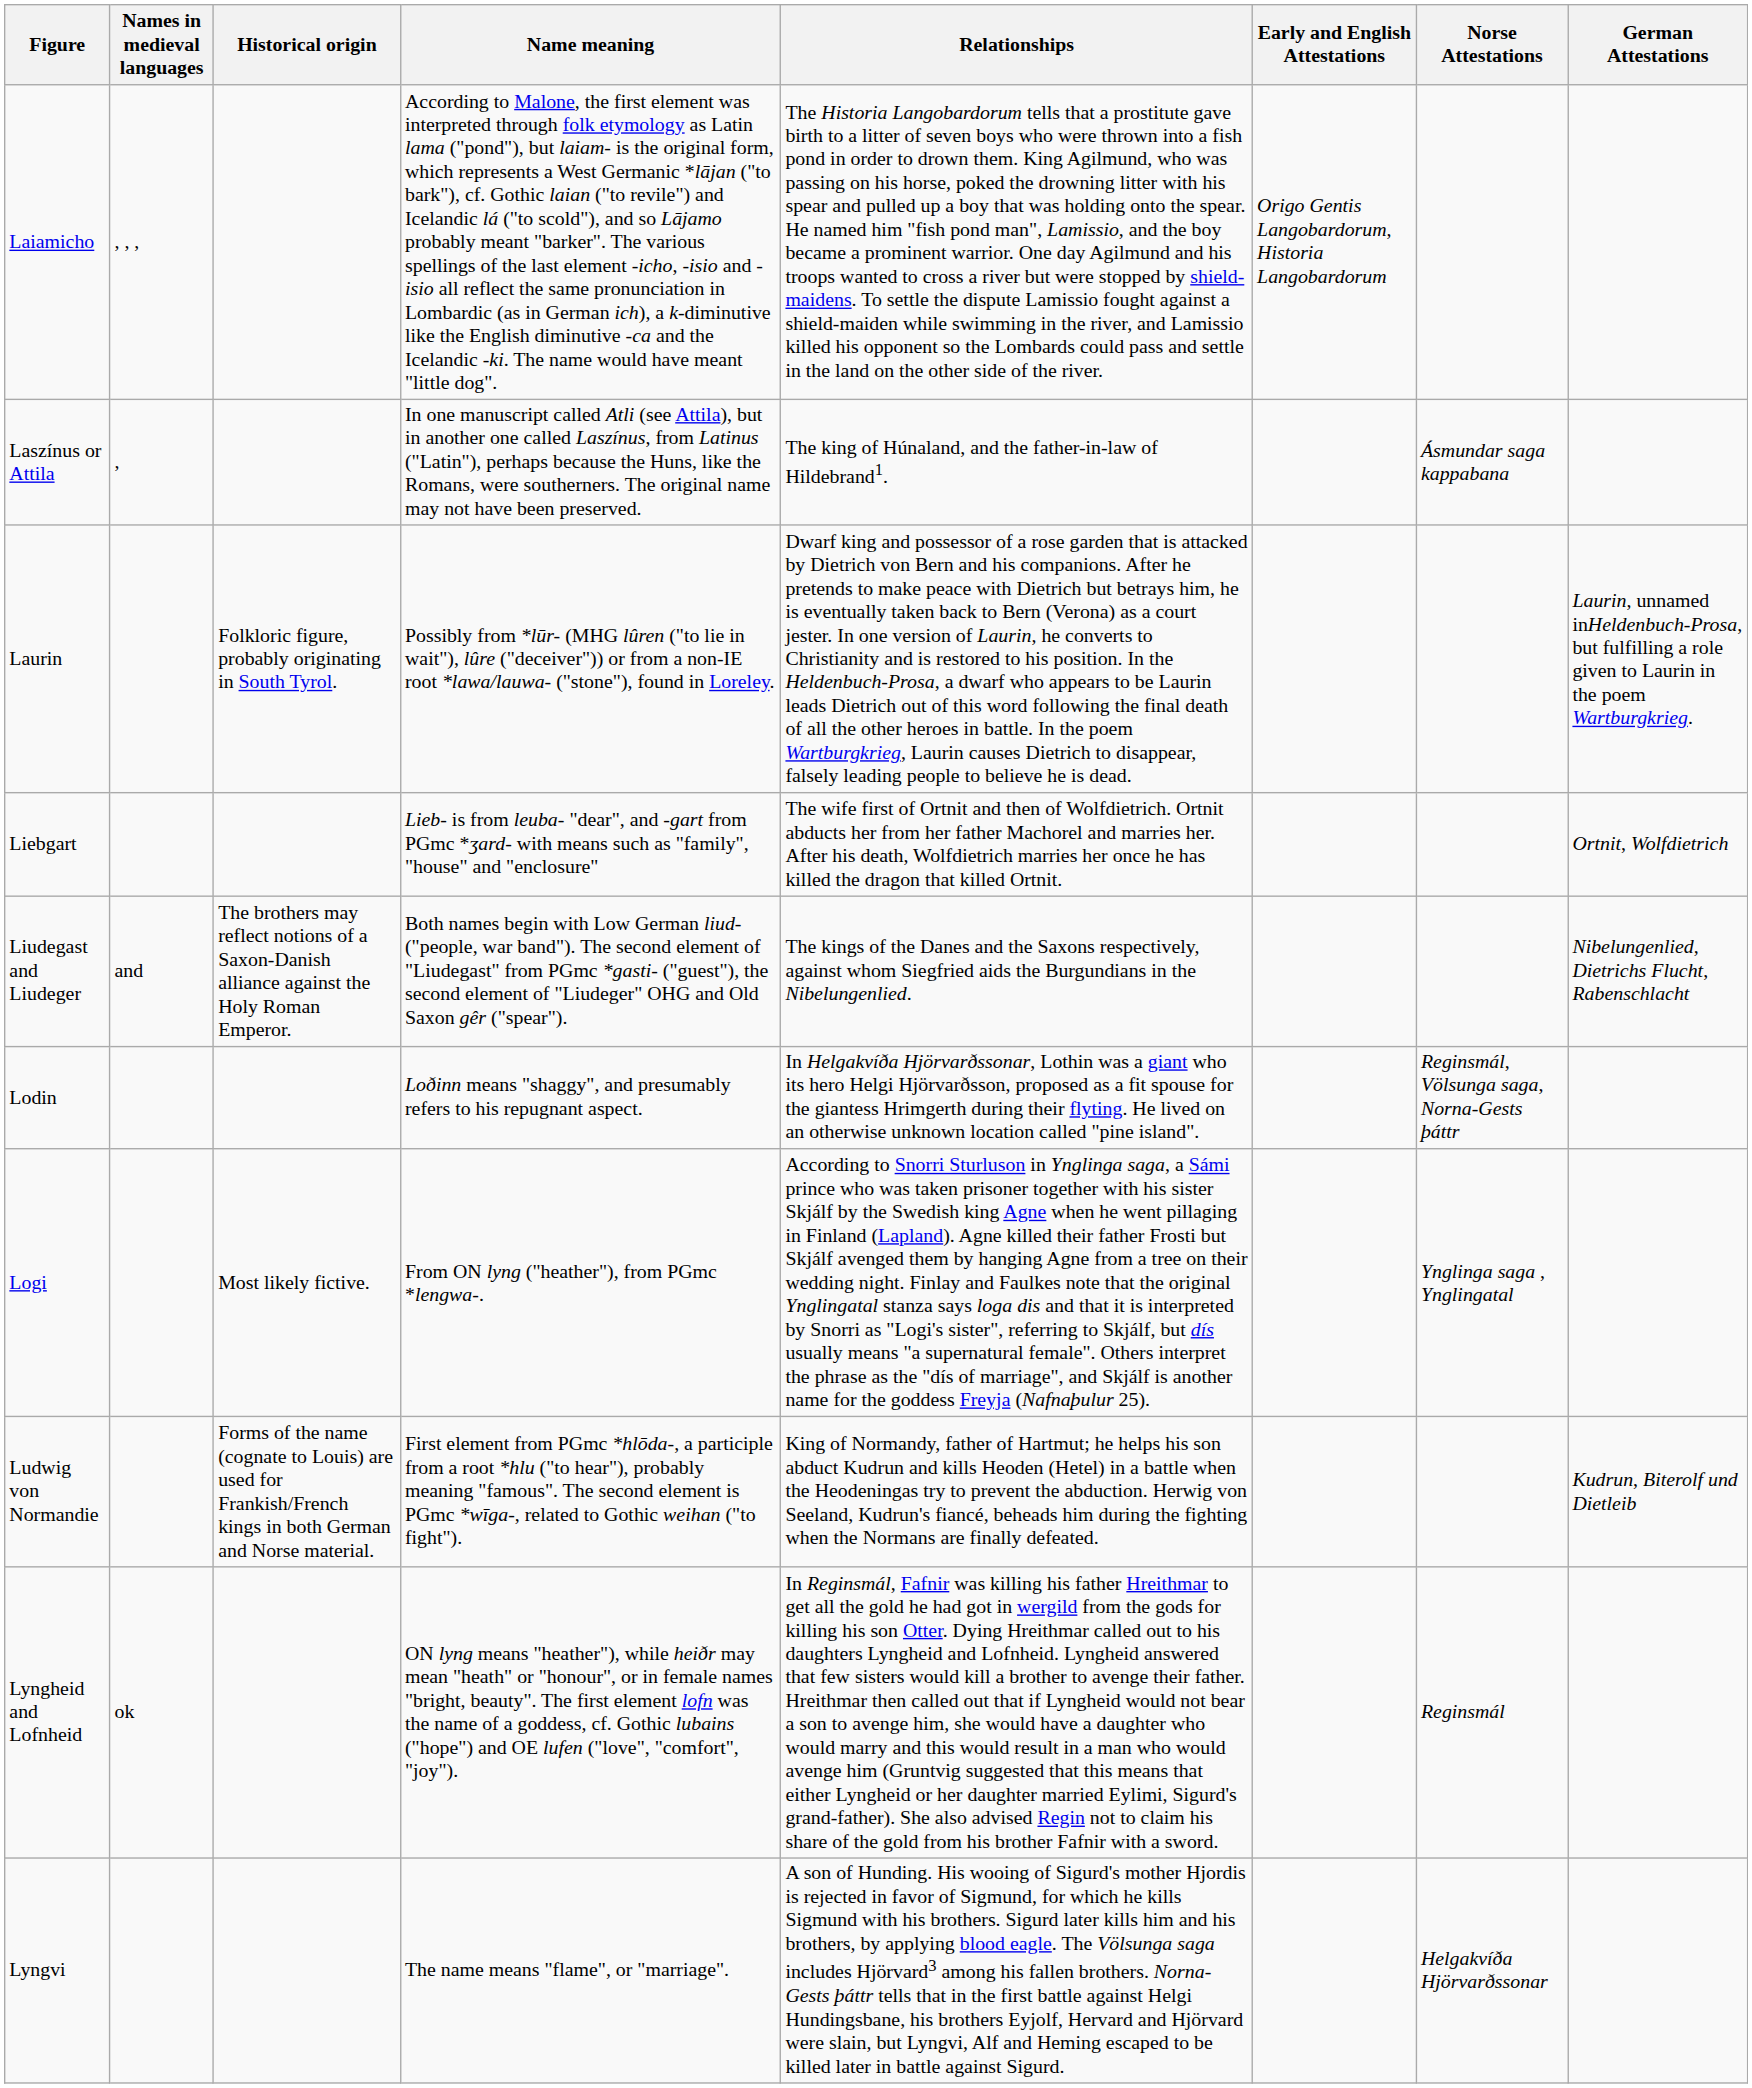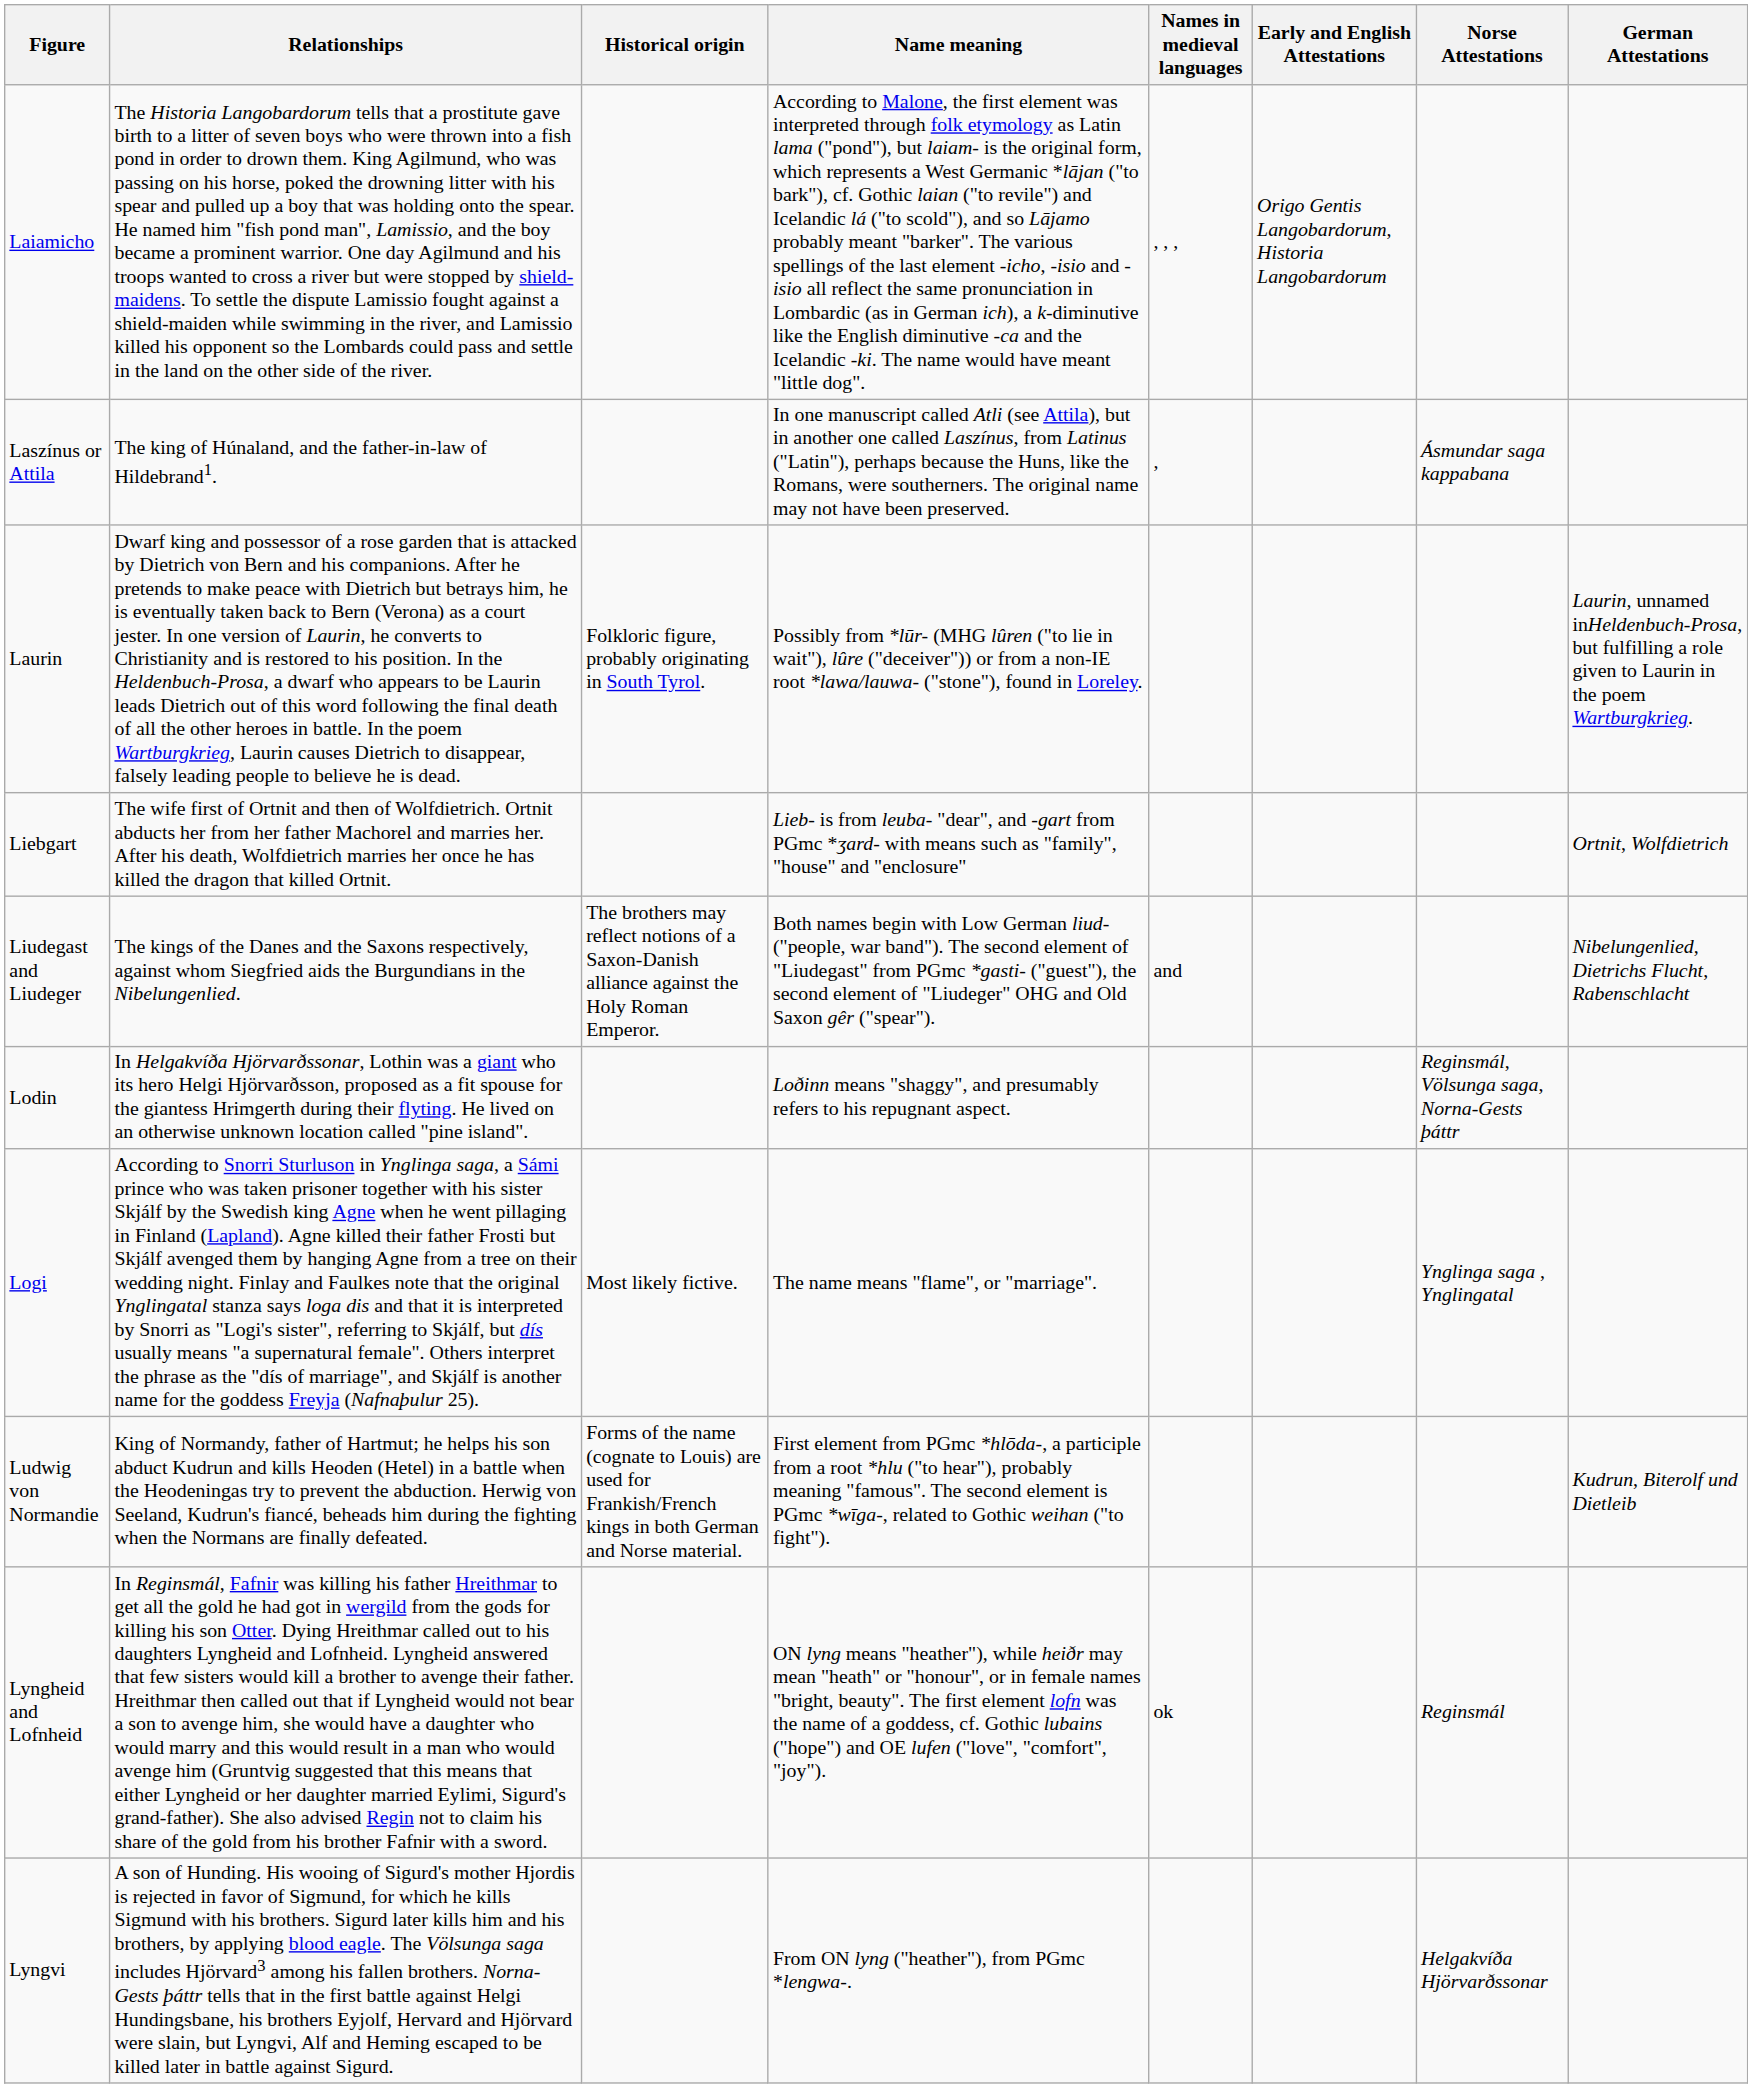columns swapped: Names in medieval languages <-> Relationships
Logi | Name meaning: From ON lyng ("heather"), from PGmc *lengwa-. -> The name means "flame", or "marriage".
Lyngvi | Name meaning: The name means "flame", or "marriage". -> From ON lyng ("heather"), from PGmc *lengwa-.
